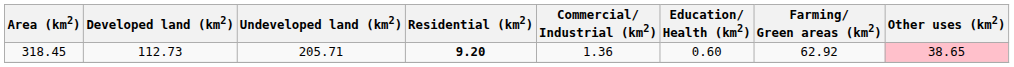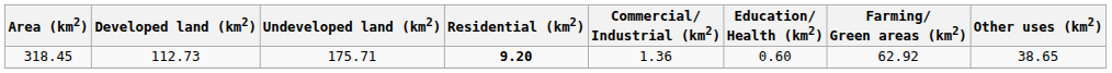318.45 | Undeveloped land (km2): 205.71 -> 175.71
318.45 | Other uses (km2): pink background -> no background
